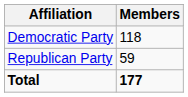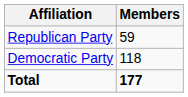rows swapped: Democratic Party <-> Republican Party
